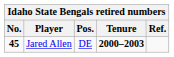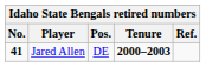Jared Allen | No.: 45 -> 41
